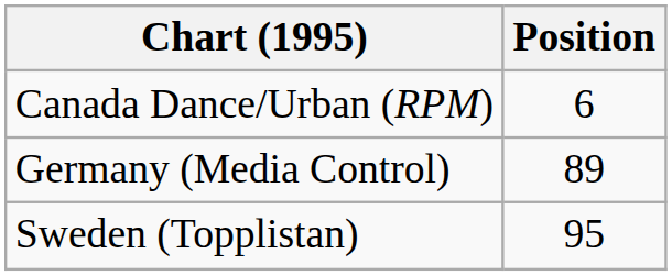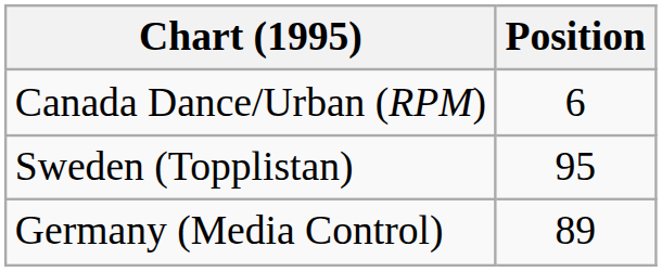rows swapped: Germany (Media Control) <-> Sweden (Topplistan)
